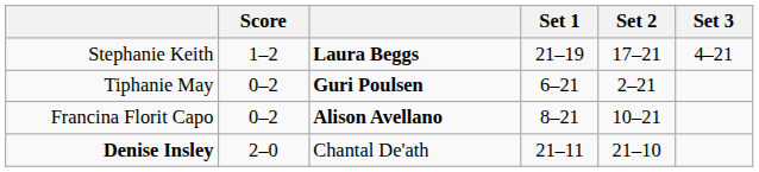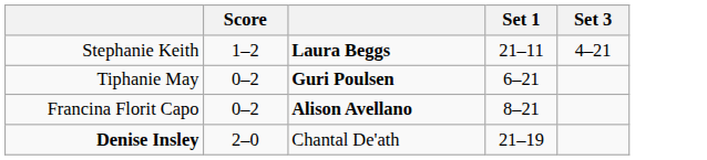- column: Set 2 | 17–21 | 2–21 | 10–21 | 21–10
Stephanie Keith | Set 1: 21–19 -> 21–11
Denise Insley | Set 1: 21–11 -> 21–19
